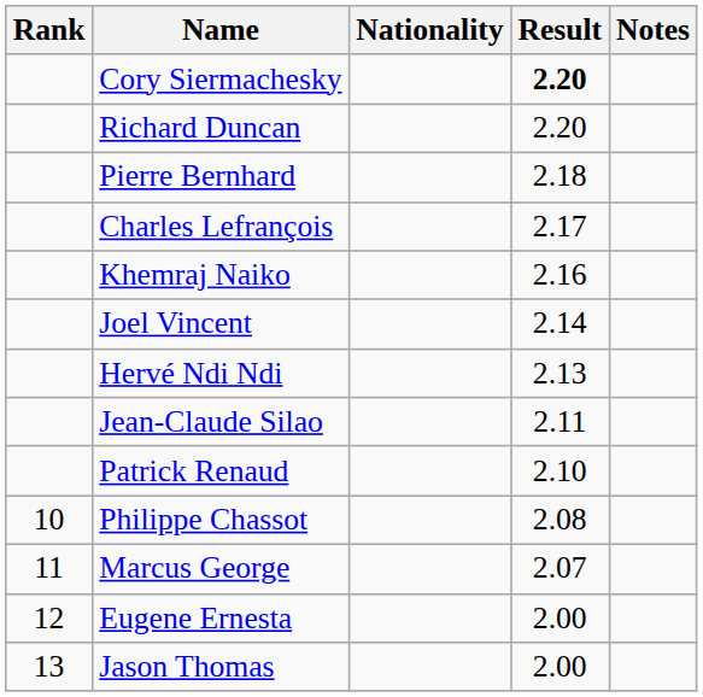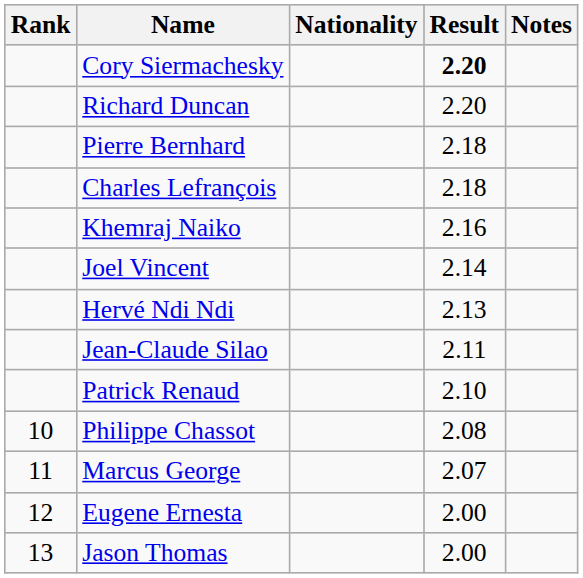Charles Lefrançois | Result: 2.17 -> 2.18
